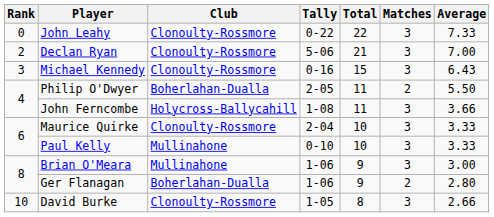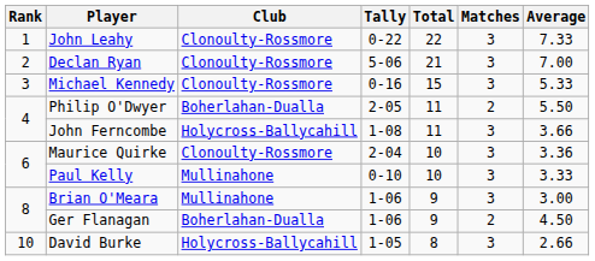John Leahy | Rank: 0 -> 1
Michael Kennedy | Average: 6.43 -> 5.33
Maurice Quirke | Average: 3.33 -> 3.36
Ger Flanagan | Average: 2.80 -> 4.50
David Burke | Club: Clonoulty-Rossmore -> Holycross-Ballycahill
